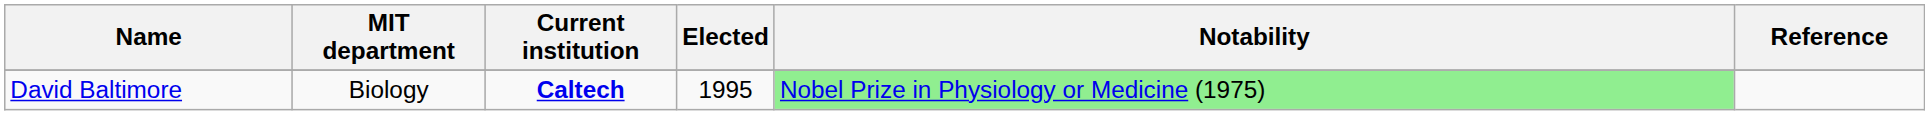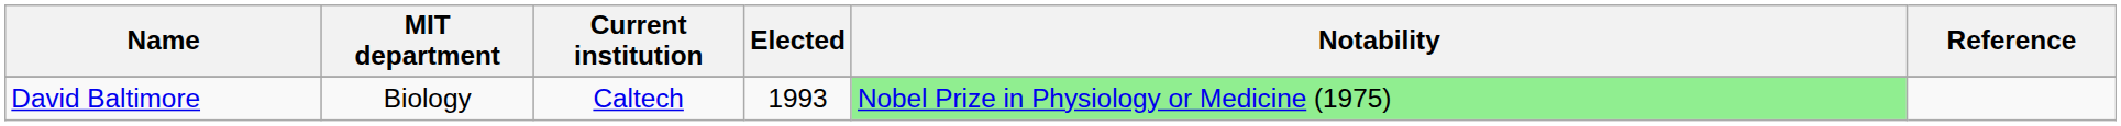David Baltimore | Current institution: bold -> normal
David Baltimore | Elected: 1995 -> 1993
